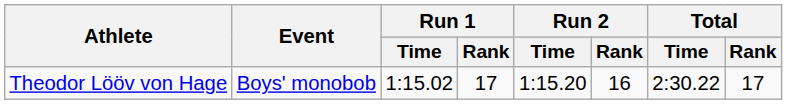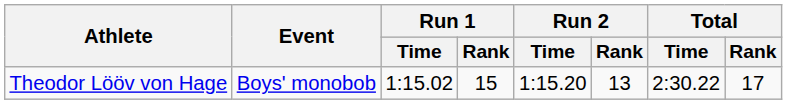Theodor Lööv von Hage | Run 1 / Rank: 17 -> 15
Theodor Lööv von Hage | Run 2 / Rank: 16 -> 13
